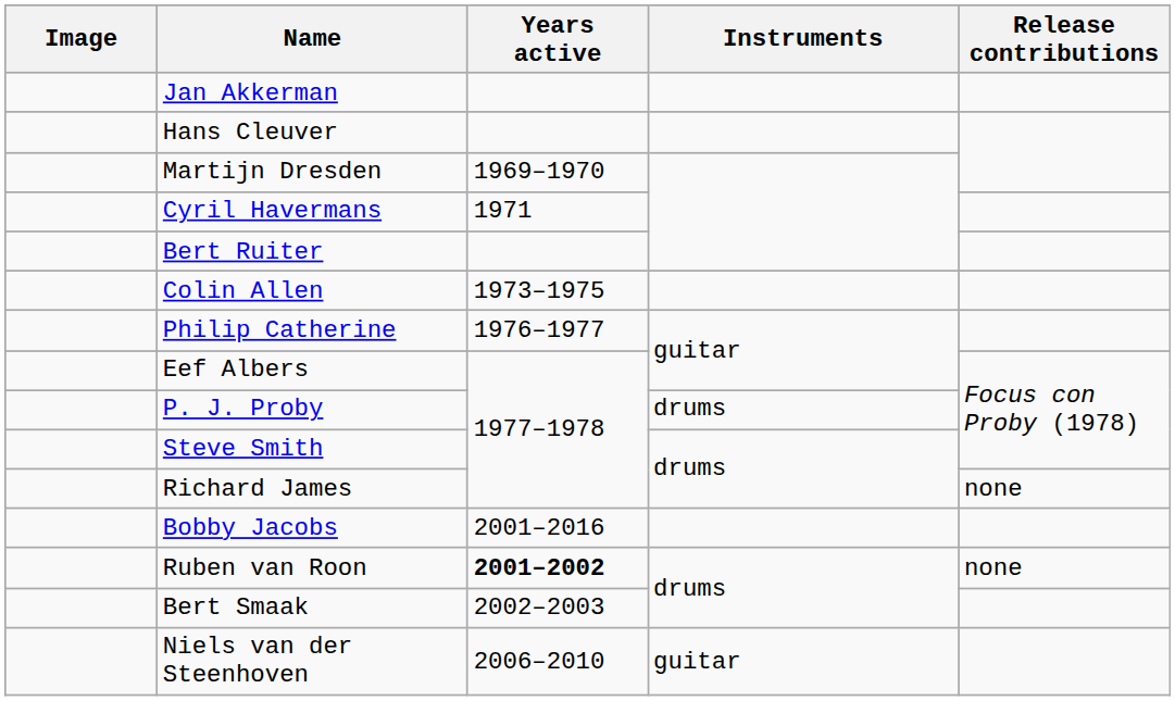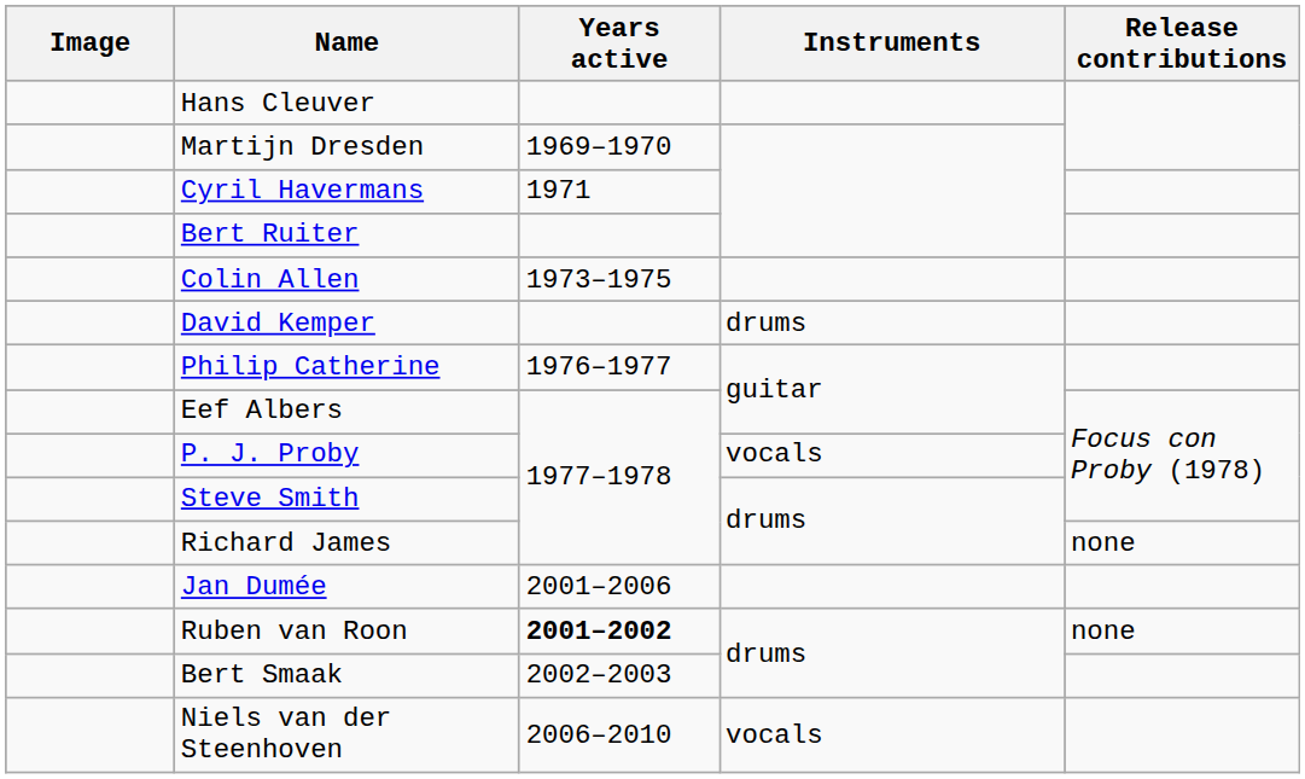- row: Jan Akkerman
+ row: David Kemper | drums
P. J. Proby | Instruments: drums -> vocals
- row: Bobby Jacobs | 2001–2016
+ row: Jan Dumée | 2001–2006
Niels van der Steenhoven | Instruments: guitar -> vocals
